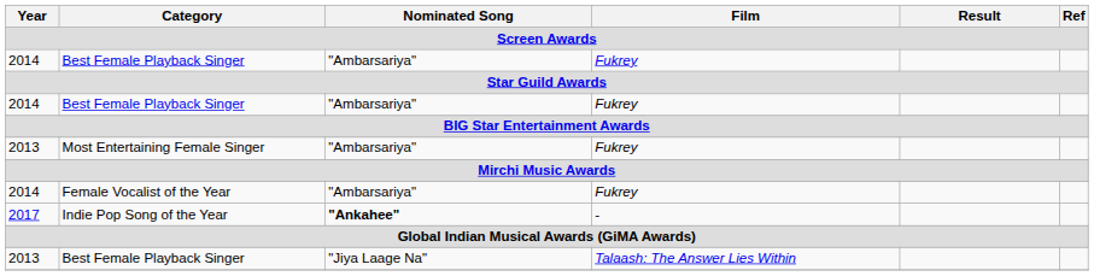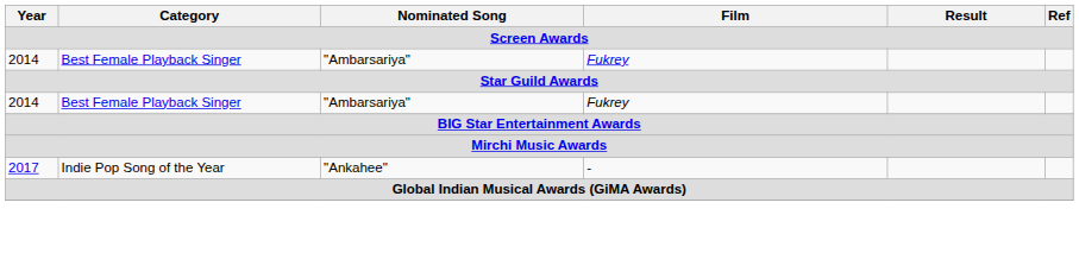- row: 2013 | Most Entertaining Female Singer | "Ambarsariya" | Fukrey
- row: 2014 | Female Vocalist of the Year | "Ambarsariya" | Fukrey
Indie Pop Song of the Year | Nominated Song: bold -> normal
- row: 2013 | Best Female Playback Singer | "Jiya Laage Na" | Talaash: The Answer Lies Within
